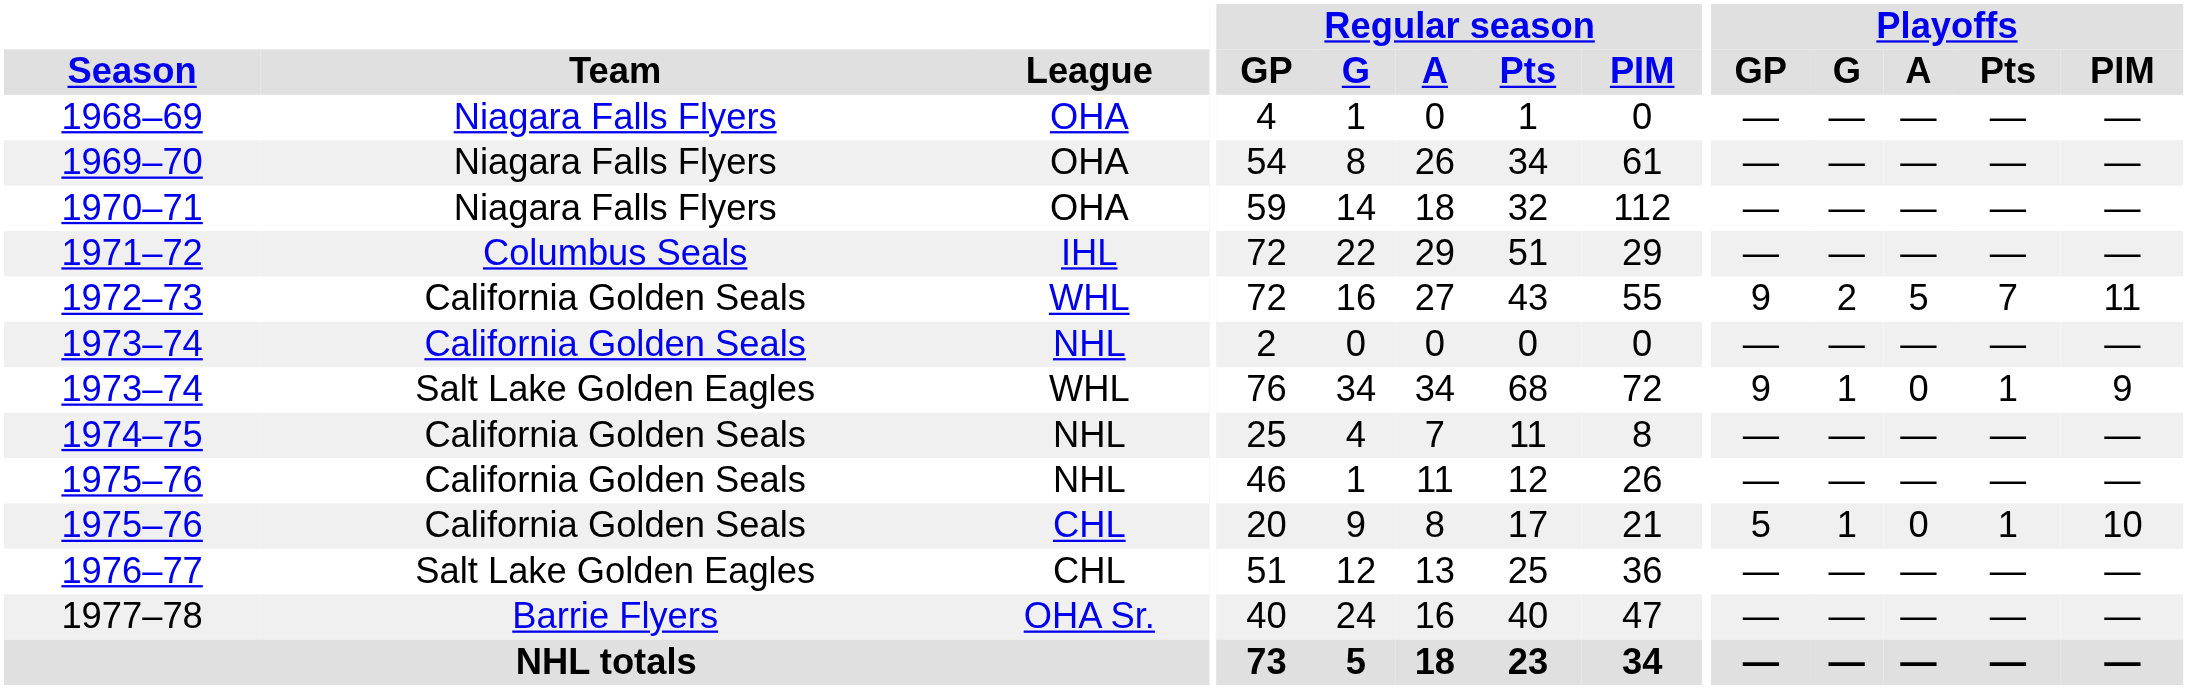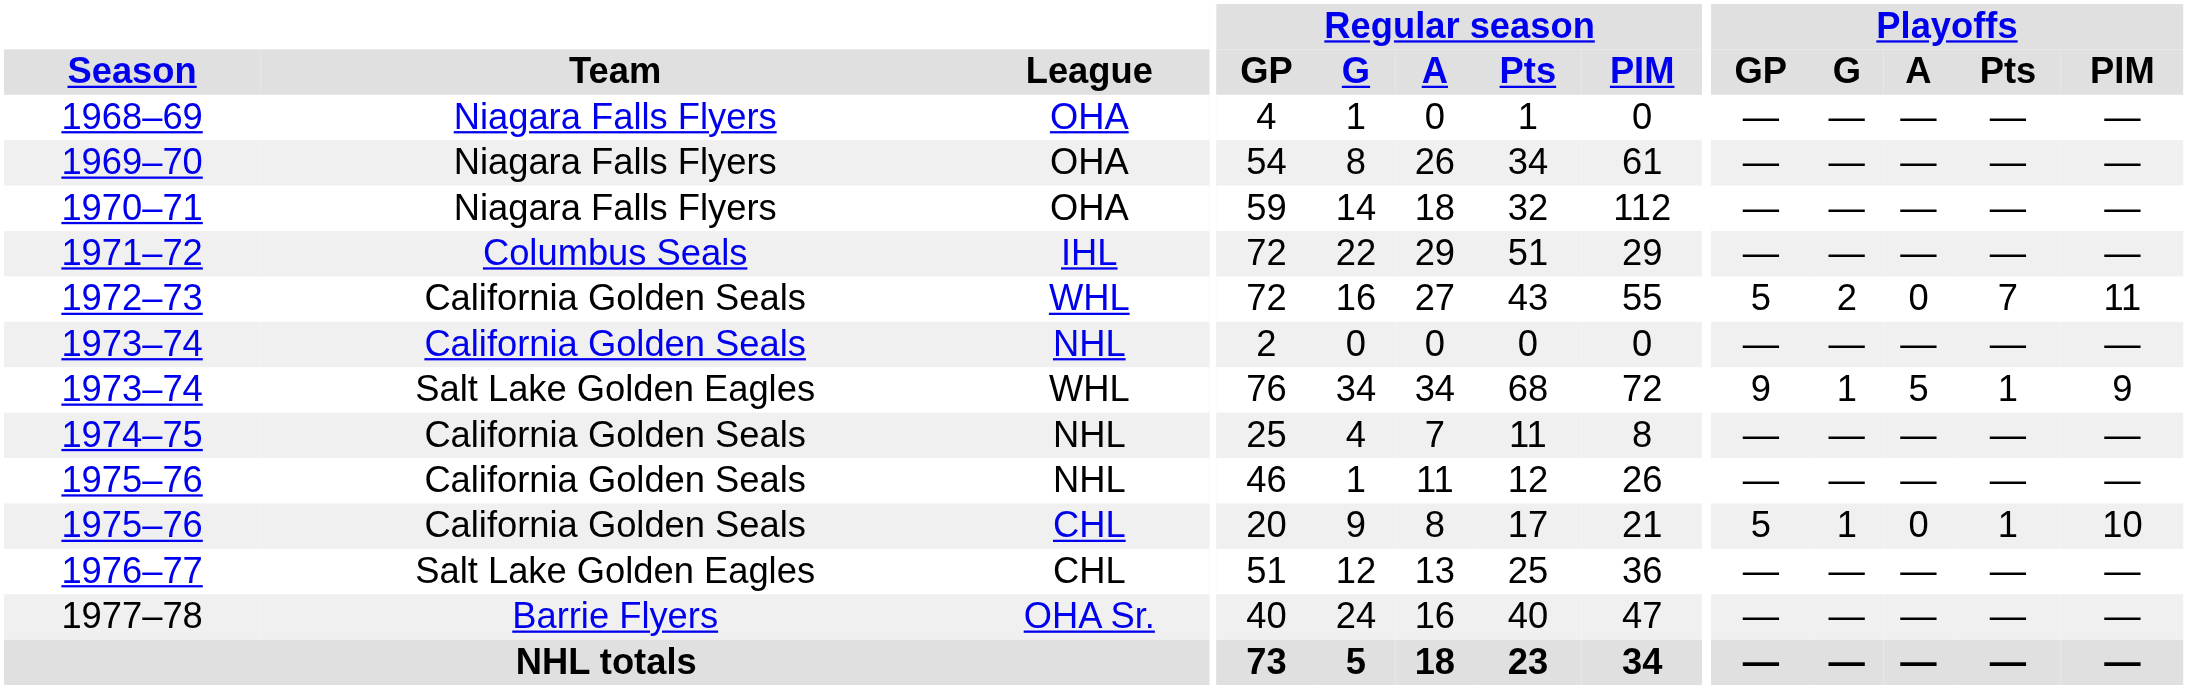1972–73 | Playoffs / GP: 9 -> 5
1972–73 | Playoffs / A: 5 -> 0
1973–74 / WHL | Playoffs / A: 0 -> 5
